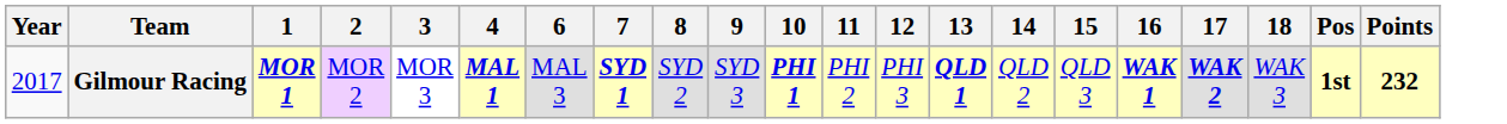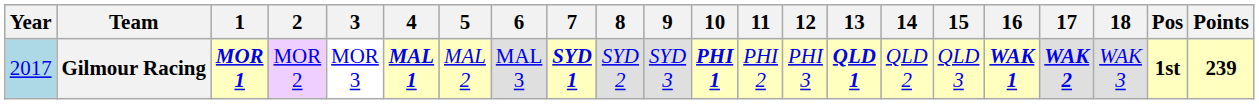+ column: 5 | MAL 2
Gilmour Racing | Year: no background -> lightblue background
Gilmour Racing | Points: 232 -> 239
